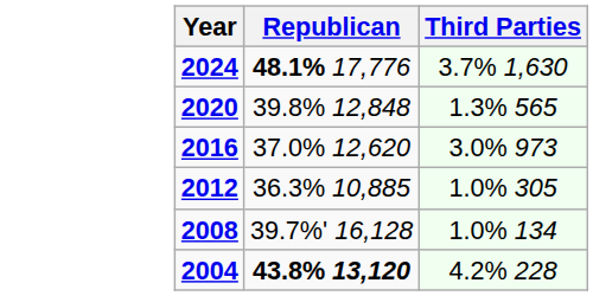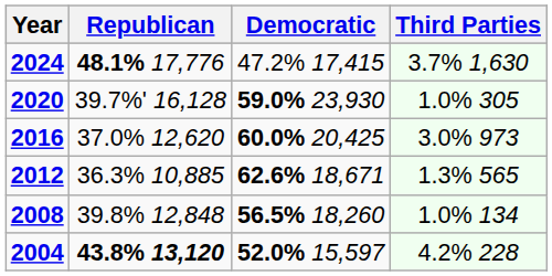+ column: Democratic | 47.2% 17,415 | 59.0% 23,930 | 60.0% 20,425 | 62.6% 18,671 | 56.5% 18,260 | 52.0% 15,597
2020 | Republican: 39.8% 12,848 -> 39.7%' 16,128
2020 | Third Parties: 1.3% 565 -> 1.0% 305
2012 | Third Parties: 1.0% 305 -> 1.3% 565
2008 | Republican: 39.7%' 16,128 -> 39.8% 12,848
